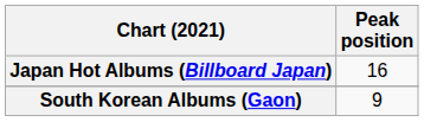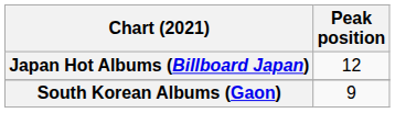Japan Hot Albums (Billboard Japan) | Peak position: 16 -> 12
